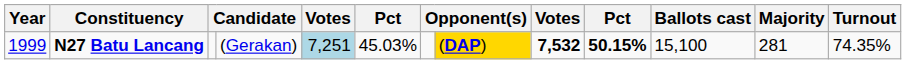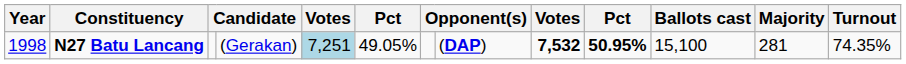N27 Batu Lancang | Year: 1999 -> 1998
N27 Batu Lancang | column 6: 45.03% -> 49.05%
N27 Batu Lancang | column 8: gold background -> no background
N27 Batu Lancang | column 10: 50.15% -> 50.95%
